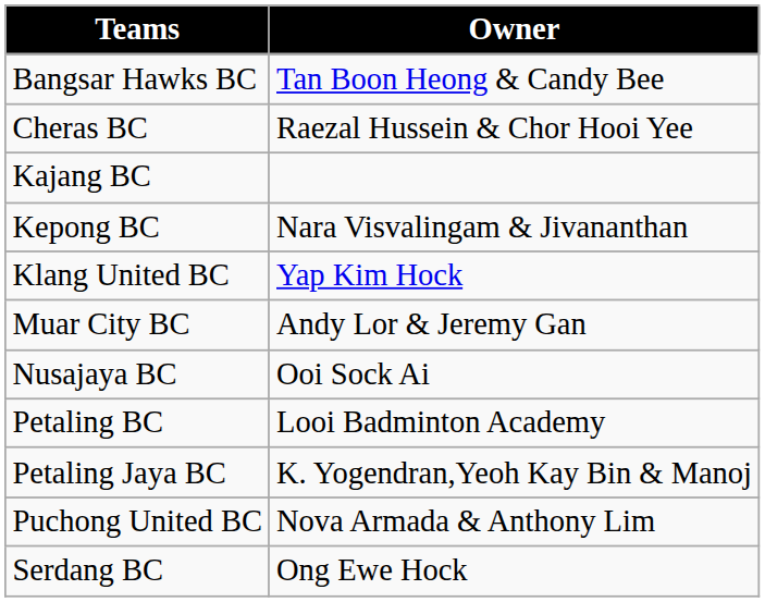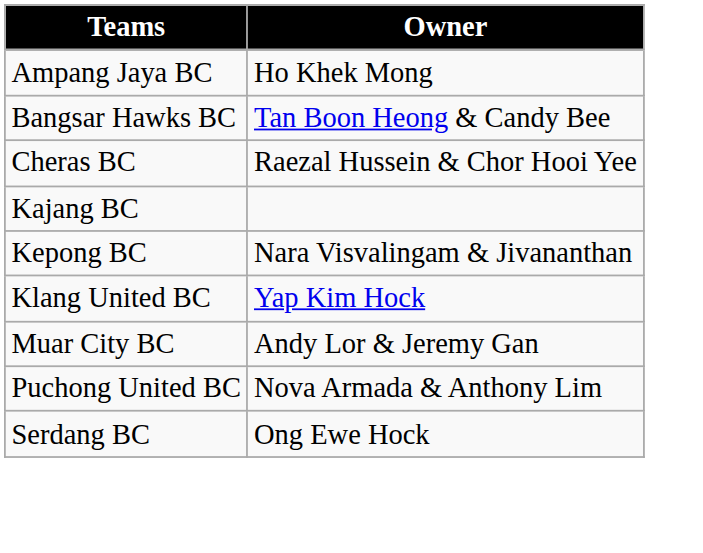+ row: Ampang Jaya BC | Ho Khek Mong
- row: Nusajaya BC | Ooi Sock Ai
- row: Petaling BC | Looi Badminton Academy
- row: Petaling Jaya BC | K. Yogendran,Yeoh Kay Bin & Manoj
